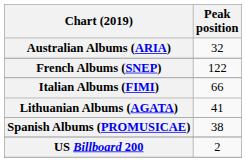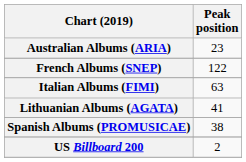Australian Albums (ARIA) | Peak position: 32 -> 23
Italian Albums (FIMI) | Peak position: 66 -> 63
